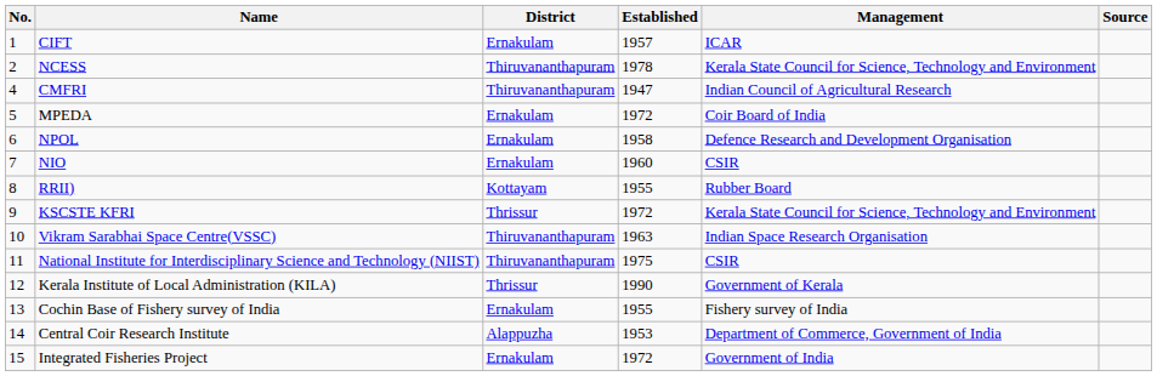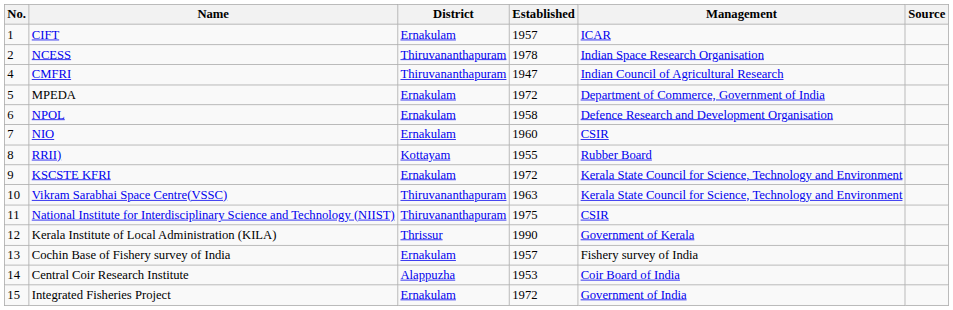NCESS | Management: Kerala State Council for Science, Technology and Environment -> Indian Space Research Organisation
MPEDA | Management: Coir Board of India -> Department of Commerce, Government of India
KSCSTE KFRI | District: Thrissur -> Ernakulam
Vikram Sarabhai Space Centre(VSSC) | Management: Indian Space Research Organisation -> Kerala State Council for Science, Technology and Environment
Cochin Base of Fishery survey of India | Established: 1955 -> 1957
Central Coir Research Institute | Management: Department of Commerce, Government of India -> Coir Board of India
